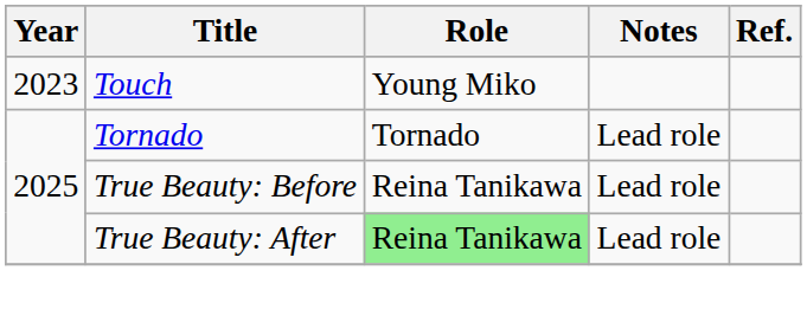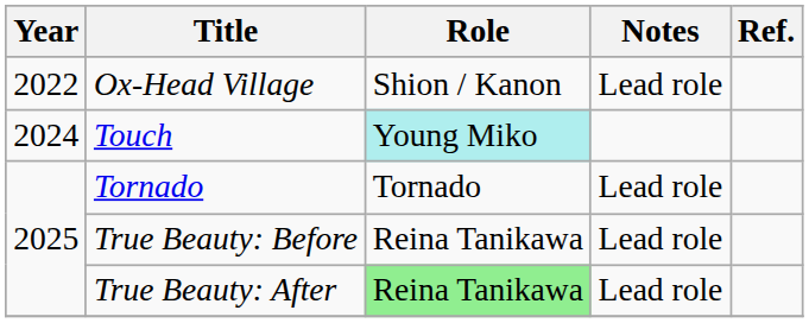+ row: 2022 | Ox-Head Village | Shion / Kanon | Lead role
Touch | Year: 2023 -> 2024
Touch | Role: no background -> paleturquoise background
